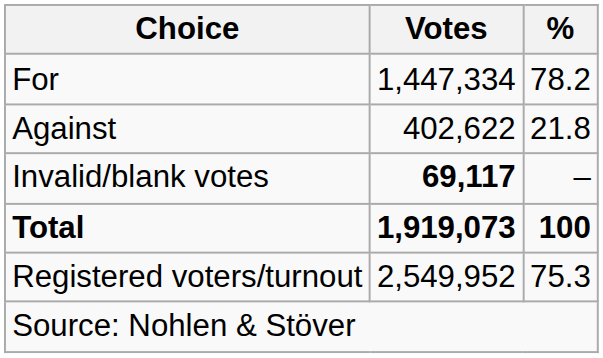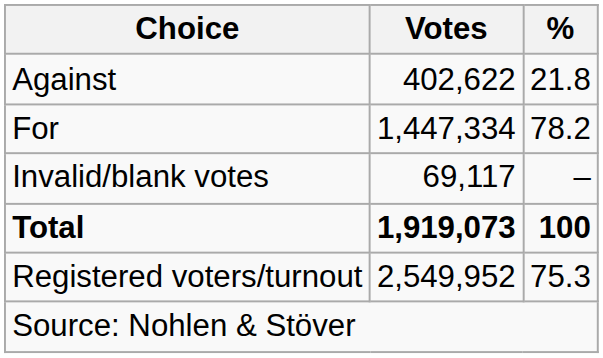rows swapped: For <-> Against
Invalid/blank votes | Votes: bold -> normal
